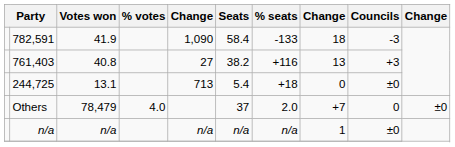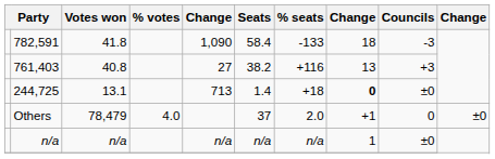782,591 | Votes won: 41.9 -> 41.8
244,725 | Seats: 5.4 -> 1.4
244,725 | column 8: normal -> bold
Others | column 8: +7 -> +1
